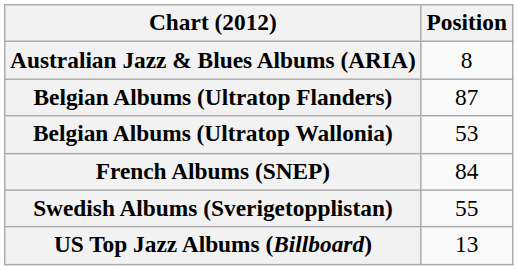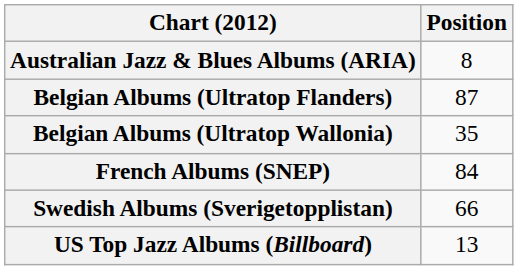Belgian Albums (Ultratop Wallonia) | Position: 53 -> 35
Swedish Albums (Sverigetopplistan) | Position: 55 -> 66
